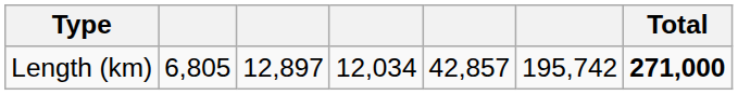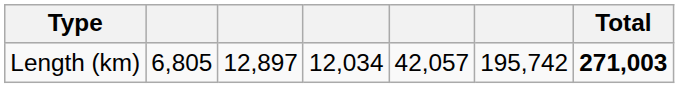Length (km) | column 5: 42,857 -> 42,057
Length (km) | Total: 271,000 -> 271,003
